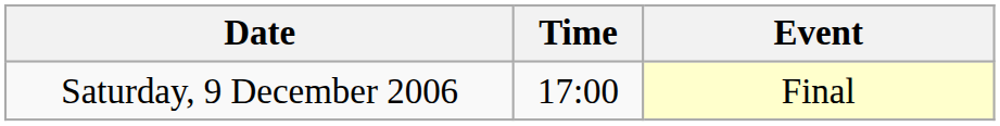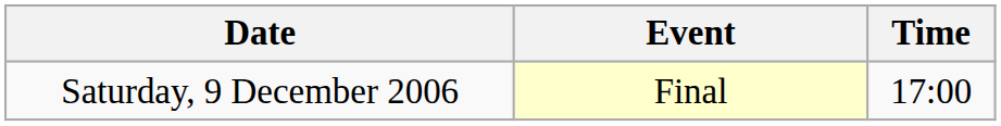columns swapped: Time <-> Event
